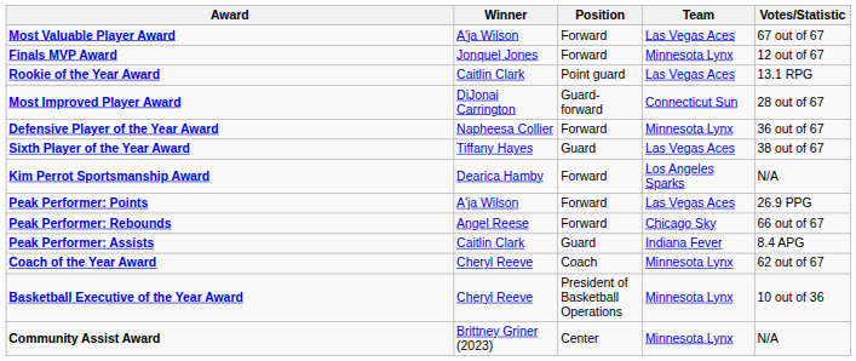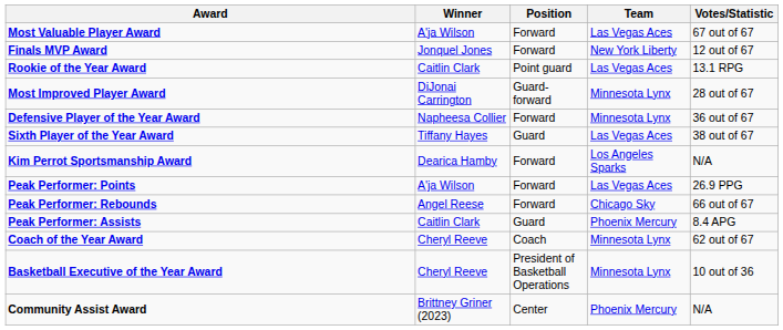Finals MVP Award | Team: Minnesota Lynx -> New York Liberty
Most Improved Player Award | Team: Connecticut Sun -> Minnesota Lynx
Peak Performer: Assists | Team: Indiana Fever -> Phoenix Mercury
Community Assist Award | Team: Minnesota Lynx -> Phoenix Mercury
